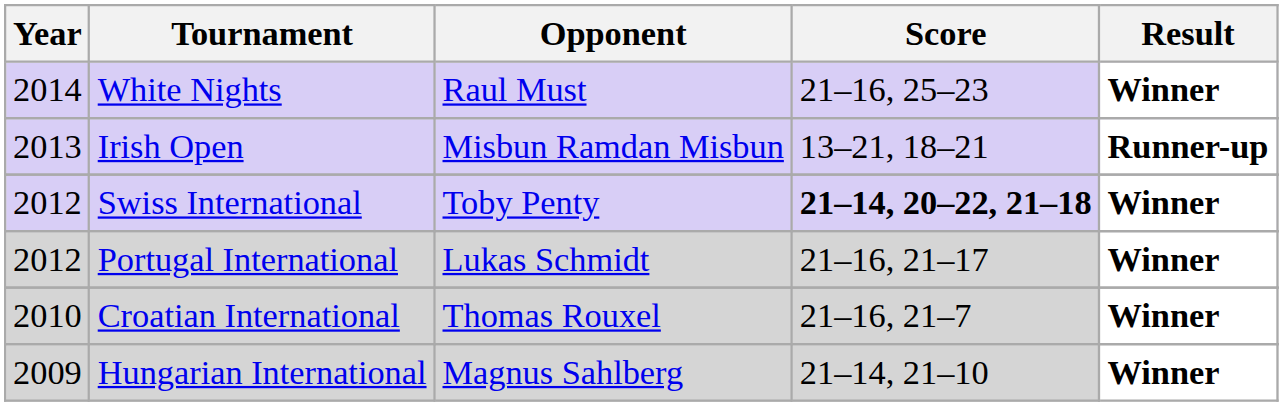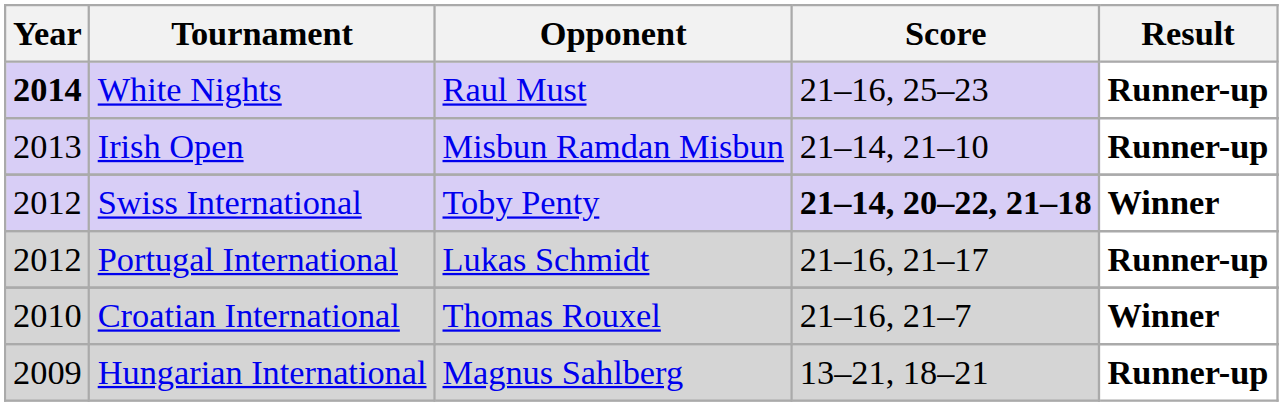White Nights | Year: normal -> bold
White Nights | Result: Winner -> Runner-up
Irish Open | Score: 13–21, 18–21 -> 21–14, 21–10
Portugal International | Result: Winner -> Runner-up
Hungarian International | Score: 21–14, 21–10 -> 13–21, 18–21
Hungarian International | Result: Winner -> Runner-up
